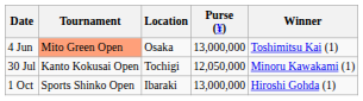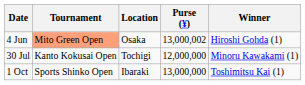4 Jun | Purse (¥): 13,000,000 -> 13,000,002
4 Jun | Winner: Toshimitsu Kai (1) -> Hiroshi Gohda (1)
30 Jul | Purse (¥): 12,050,000 -> 12,000,000
1 Oct | Winner: Hiroshi Gohda (1) -> Toshimitsu Kai (1)
